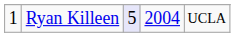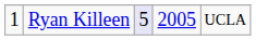Ryan Killeen | column 4: 2004 -> 2005
